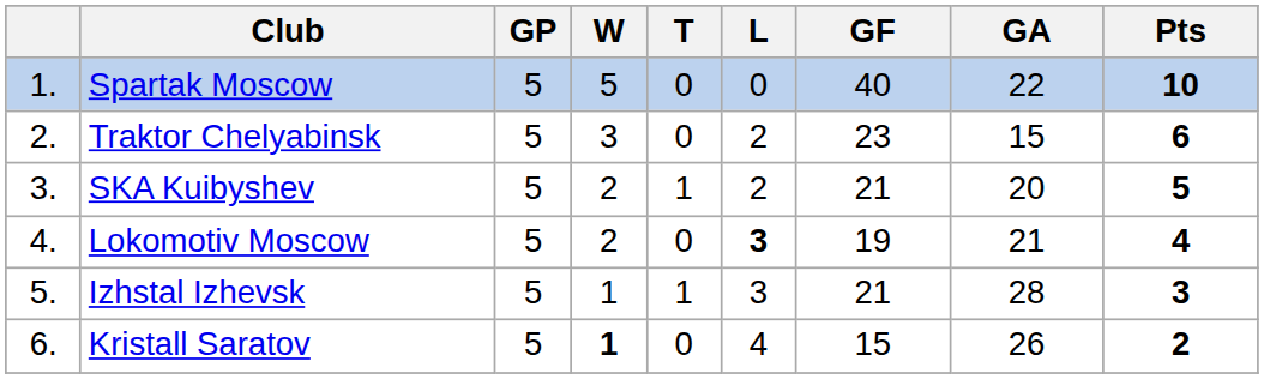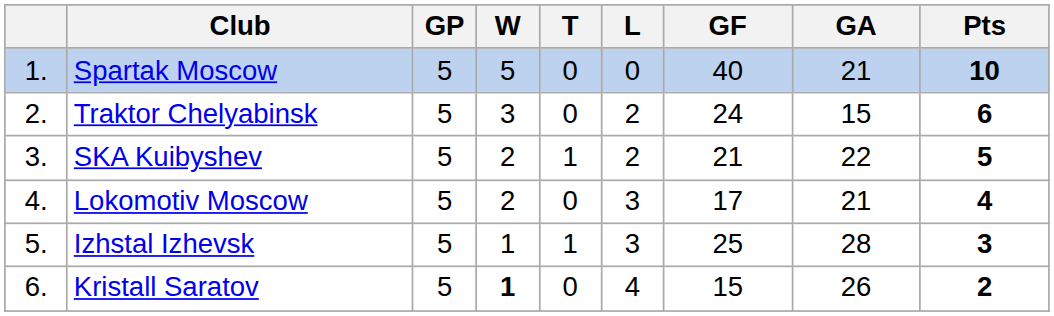Spartak Moscow | GA: 22 -> 21
Traktor Chelyabinsk | GF: 23 -> 24
SKA Kuibyshev | GA: 20 -> 22
Lokomotiv Moscow | L: bold -> normal
Lokomotiv Moscow | GF: 19 -> 17
Izhstal Izhevsk | GF: 21 -> 25
